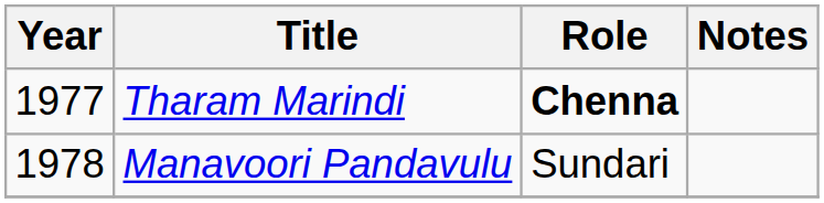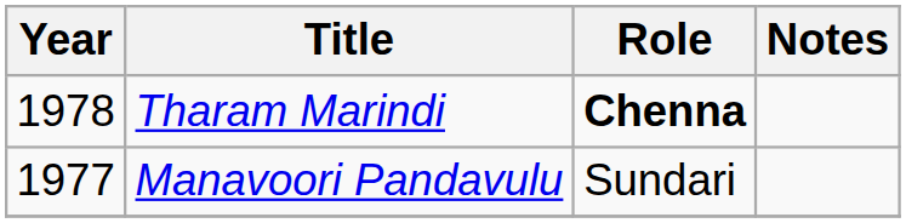Tharam Marindi | Year: 1977 -> 1978
Manavoori Pandavulu | Year: 1978 -> 1977
